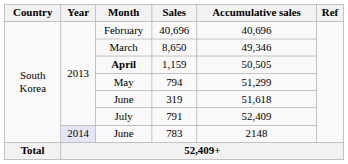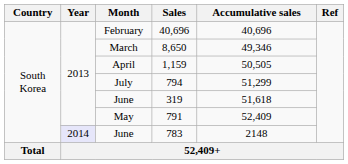1,159 | Month: bold -> normal
794 | Month: May -> July
791 | Month: July -> May
